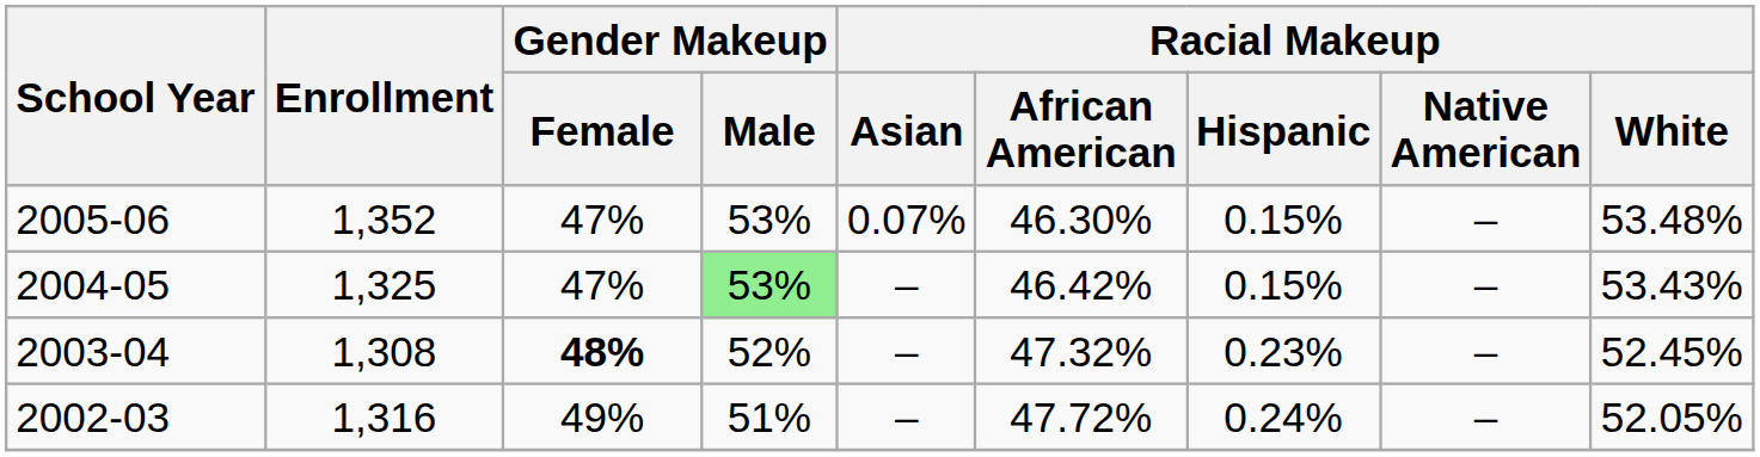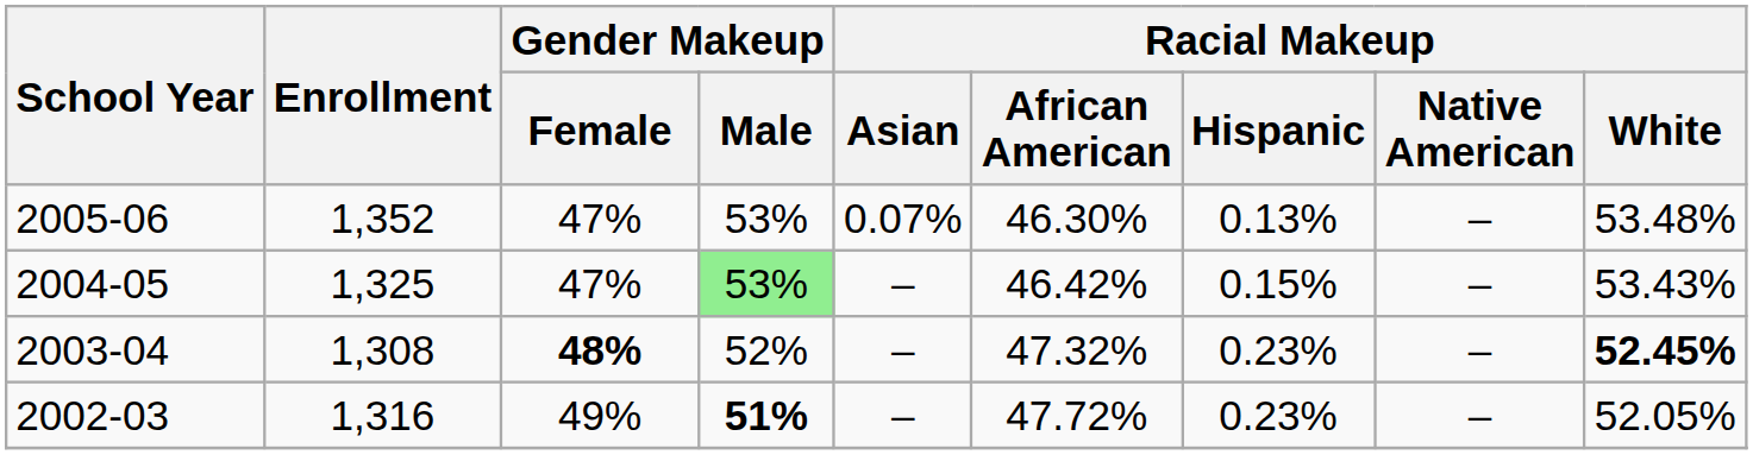2005-06 | Racial Makeup / Hispanic: 0.15% -> 0.13%
2003-04 | Racial Makeup / White: normal -> bold
2002-03 | Gender Makeup / Male: normal -> bold
2002-03 | Racial Makeup / Hispanic: 0.24% -> 0.23%
